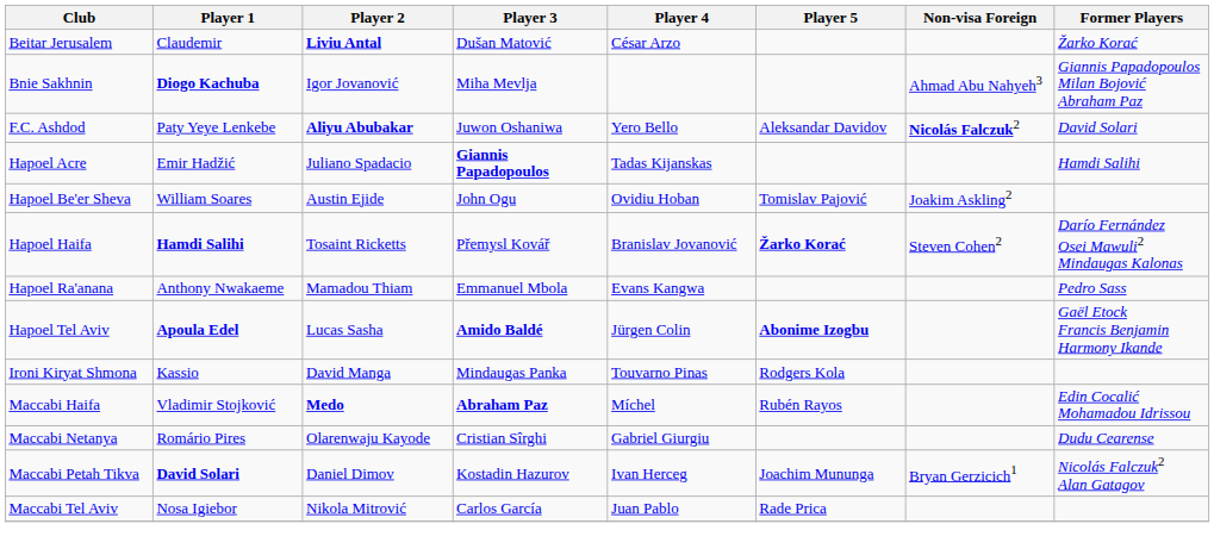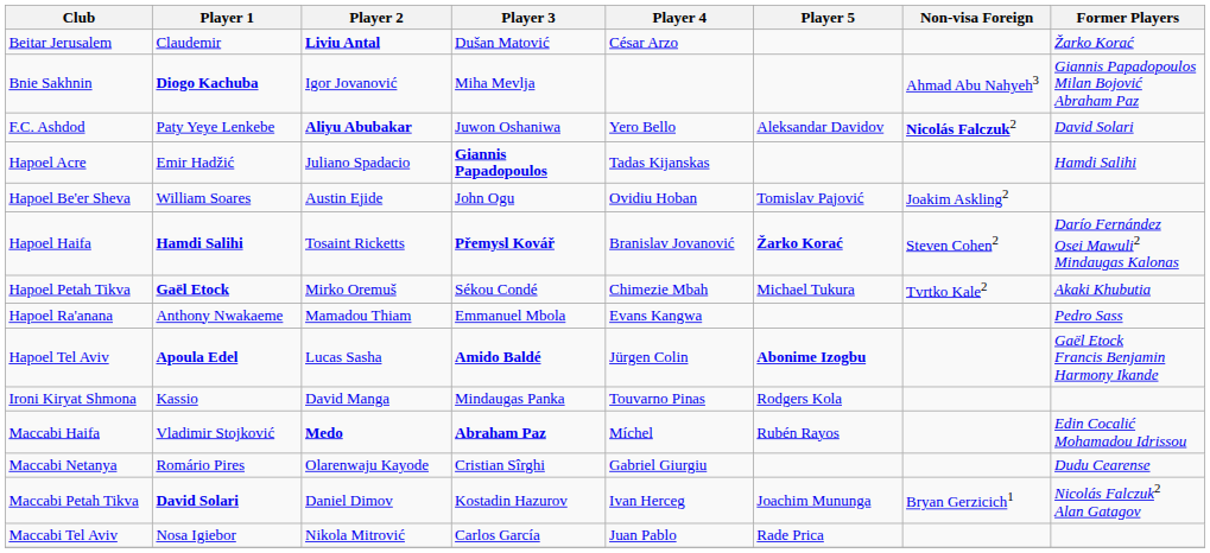Hapoel Haifa | Player 3: normal -> bold
+ row: Hapoel Petah Tikva | Gaël Etock | Mirko Oremuš | Sékou Condé | Chimezie Mbah | Michael Tukura | Tvrtko Kale2 | Akaki Khubutia
